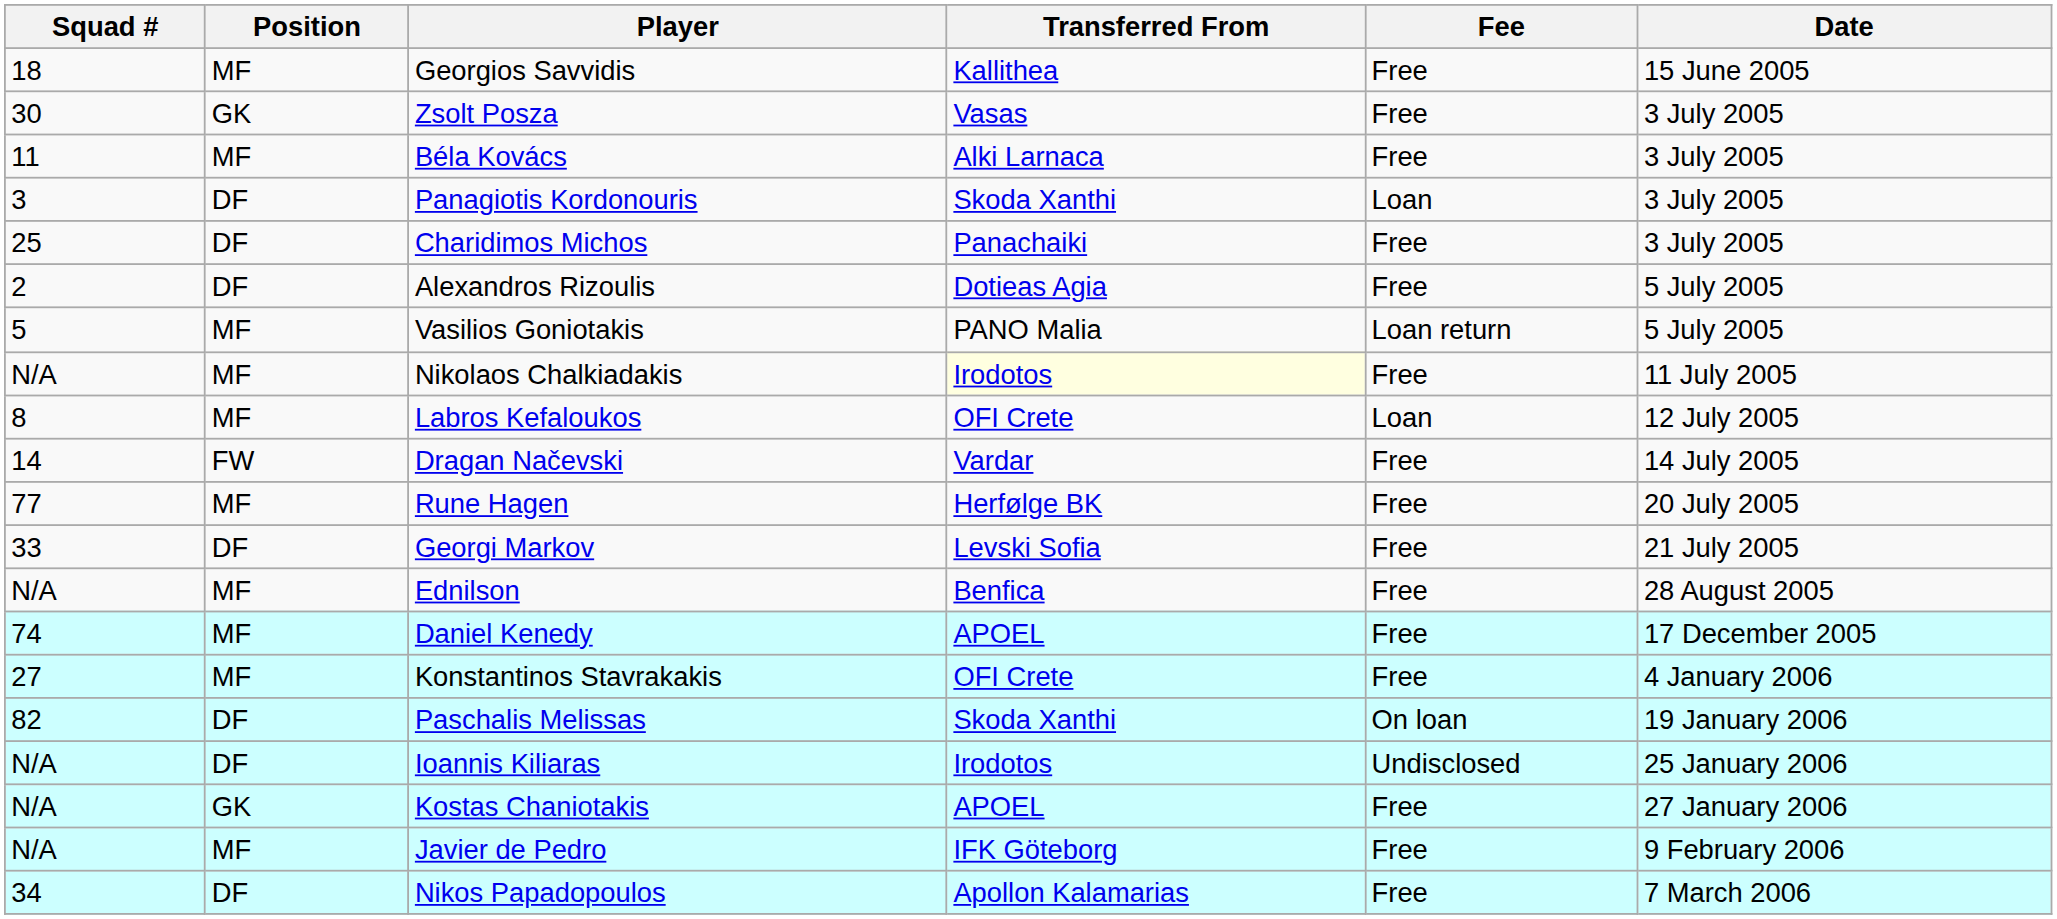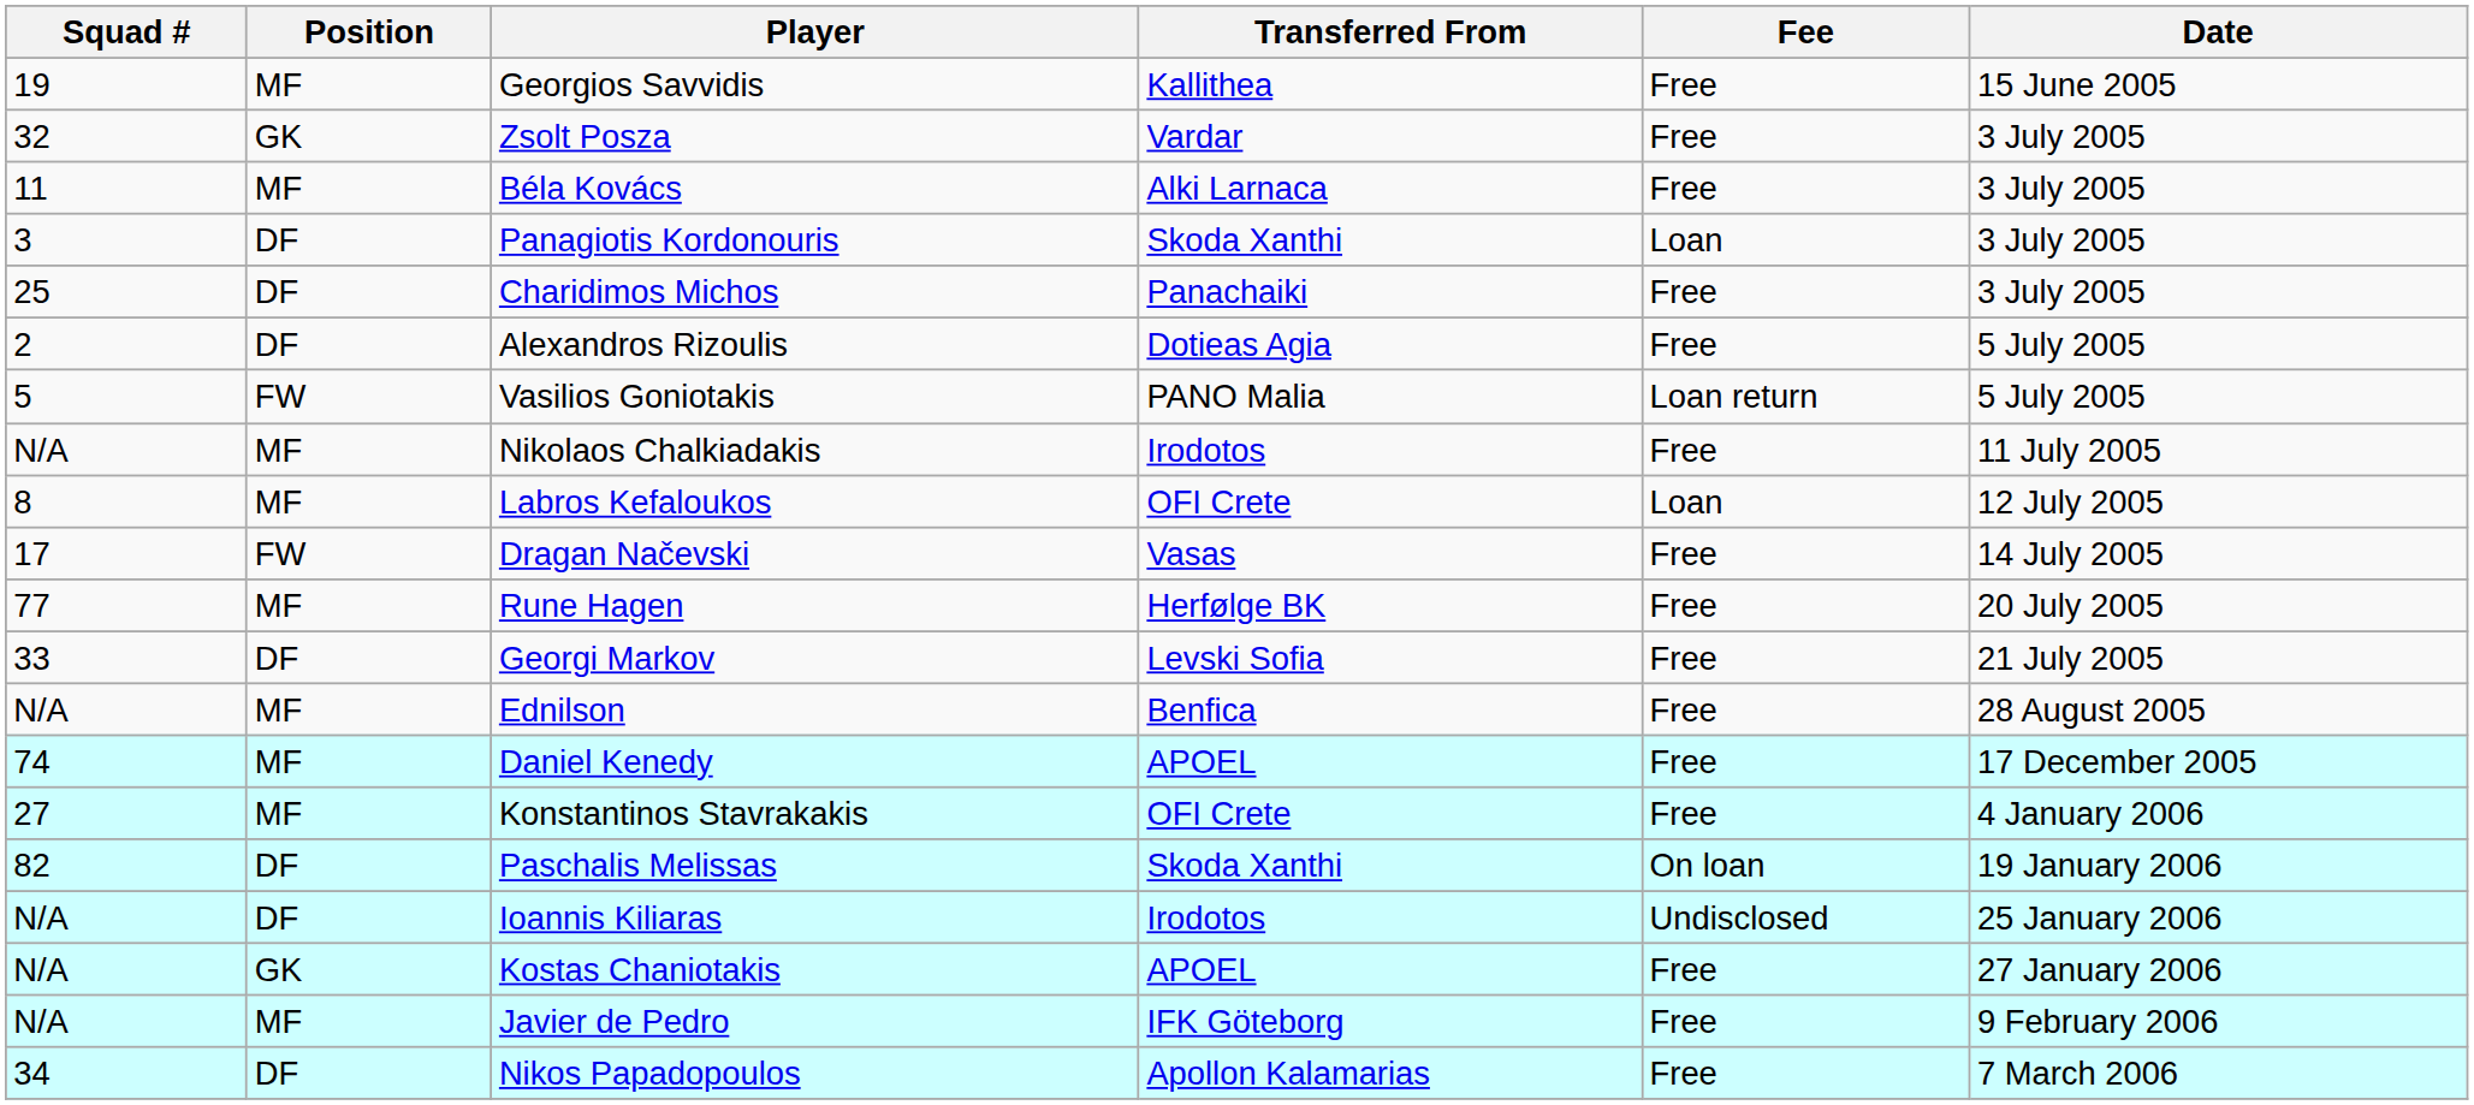Georgios Savvidis | Squad #: 18 -> 19
Zsolt Posza | Squad #: 30 -> 32
Zsolt Posza | Transferred From: Vasas -> Vardar
Vasilios Goniotakis | Position: MF -> FW
Nikolaos Chalkiadakis | Transferred From: lightyellow background -> no background
Dragan Načevski | Squad #: 14 -> 17
Dragan Načevski | Transferred From: Vardar -> Vasas
